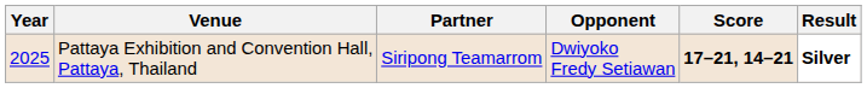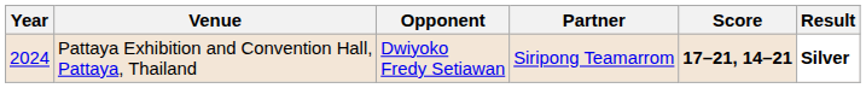columns swapped: Partner <-> Opponent
Pattaya Exhibition and Convention Hall, Pattaya, Thailand | Year: 2025 -> 2024
